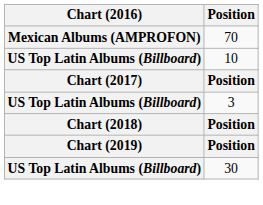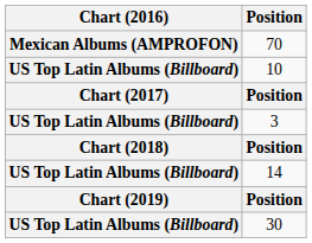+ row: US Top Latin Albums (Billboard) | 14
